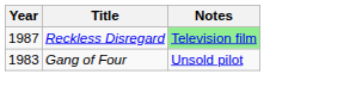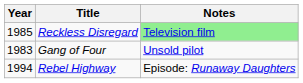Reckless Disregard | Year: 1987 -> 1985
+ row: 1994 | Rebel Highway | Episode: Runaway Daughters
